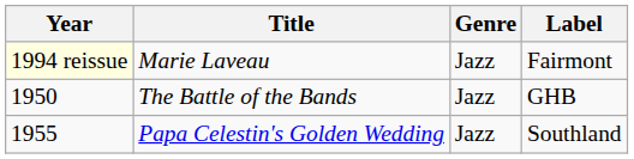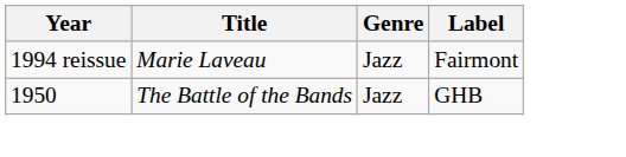Marie Laveau | Year: lightyellow background -> no background
- row: 1955 | Papa Celestin's Golden Wedding | Jazz | Southland
